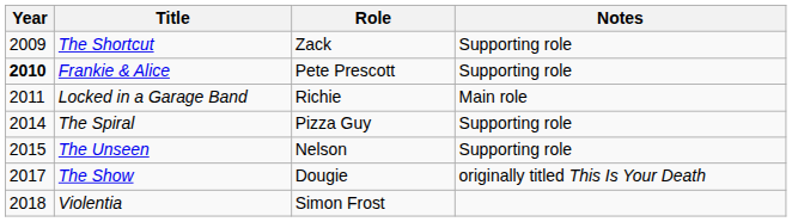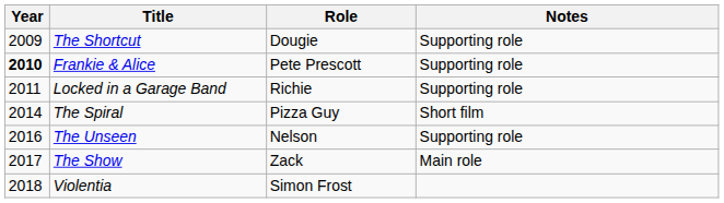The Shortcut | Role: Zack -> Dougie
Locked in a Garage Band | Notes: Main role -> Supporting role
The Spiral | Notes: Supporting role -> Short film
The Unseen | Year: 2015 -> 2016
The Show | Role: Dougie -> Zack
The Show | Notes: originally titled This Is Your Death -> Main role
